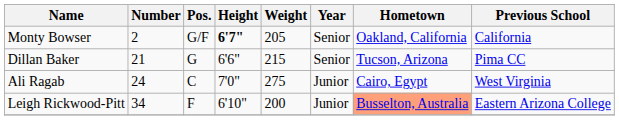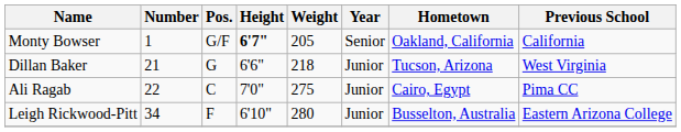Monty Bowser | Number: 2 -> 1
Dillan Baker | Weight: 215 -> 218
Dillan Baker | Year: Senior -> Junior
Dillan Baker | Previous School: Pima CC -> West Virginia
Ali Ragab | Number: 24 -> 22
Ali Ragab | Previous School: West Virginia -> Pima CC
Leigh Rickwood-Pitt | Weight: 200 -> 280
Leigh Rickwood-Pitt | Hometown: lightsalmon background -> no background
